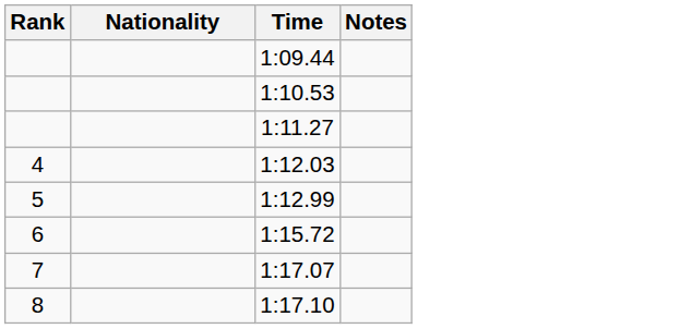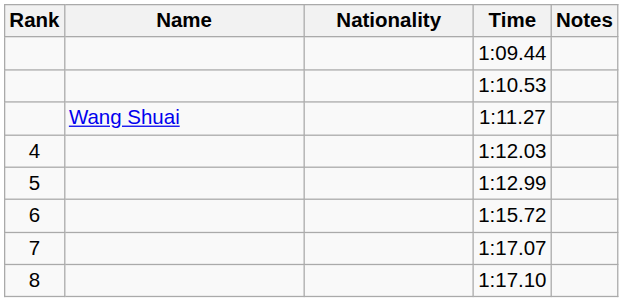+ column: Name | Wang Shuai
